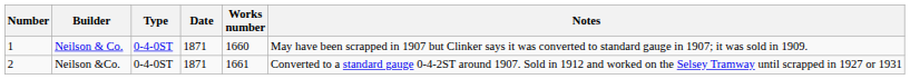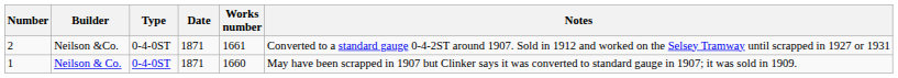rows swapped: Neilson & Co. <-> Neilson &Co.
